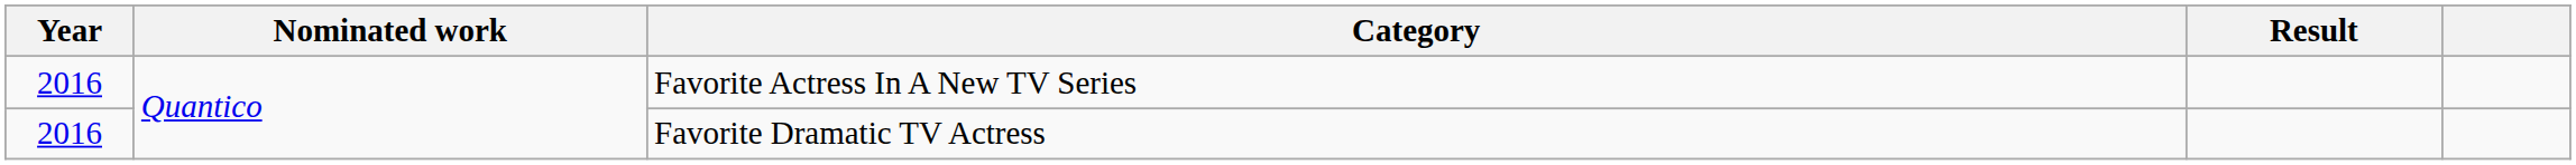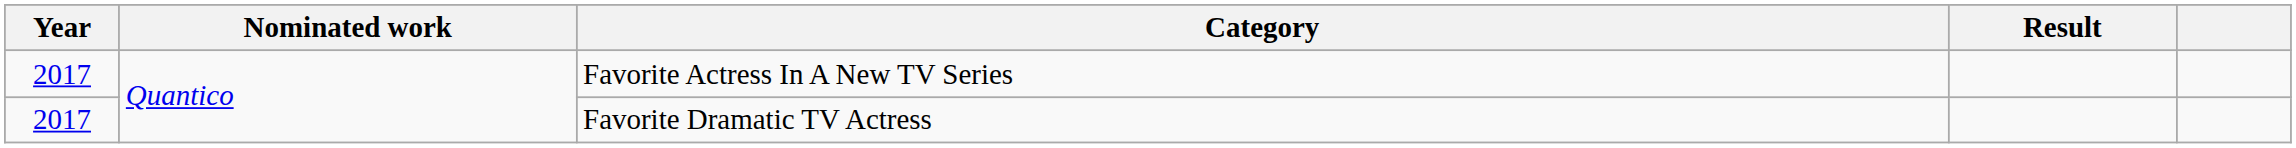Favorite Actress In A New TV Series | Year: 2016 -> 2017
Favorite Dramatic TV Actress | Year: 2016 -> 2017
